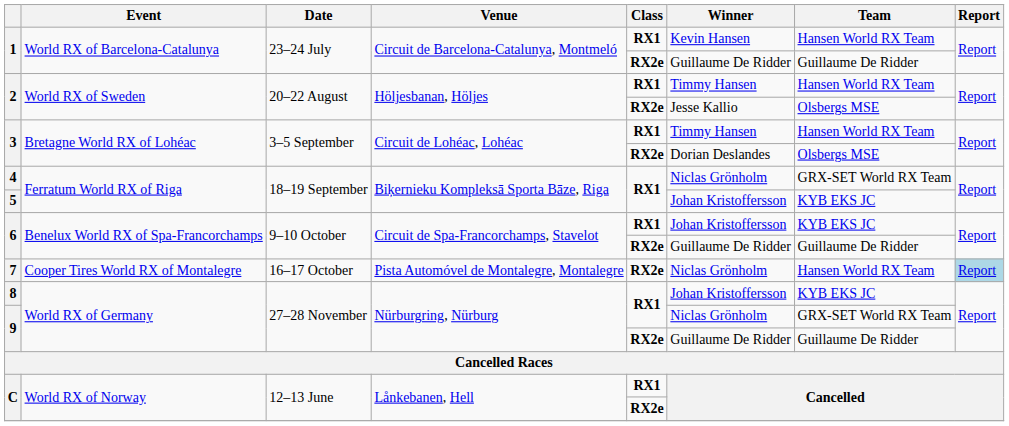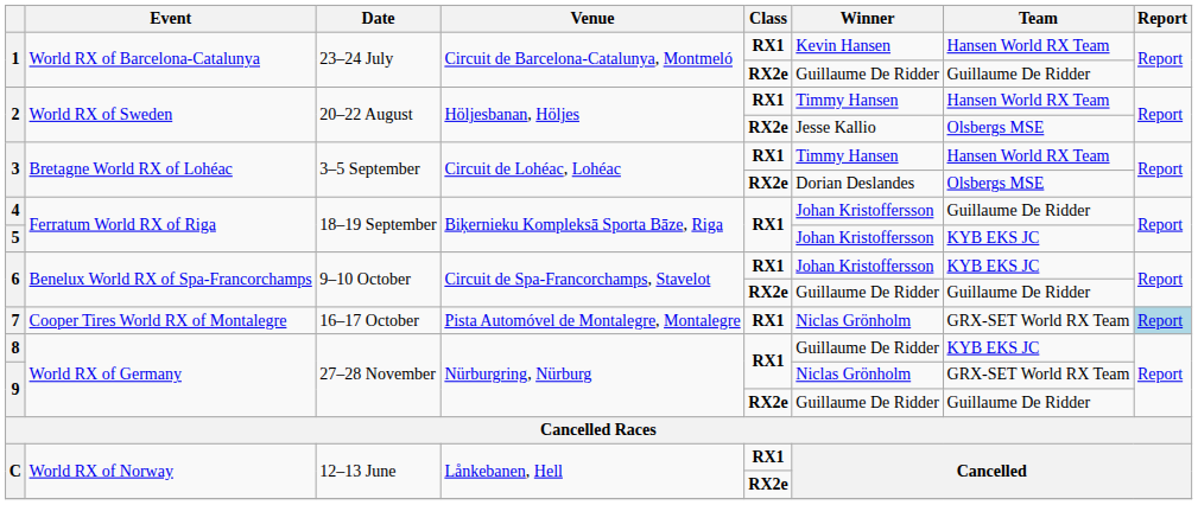4 | Winner: Niclas Grönholm -> Johan Kristoffersson
4 | Team: GRX-SET World RX Team -> Guillaume De Ridder
7 | Class: RX2e -> RX1
7 | Team: Hansen World RX Team -> GRX-SET World RX Team
8 | Winner: Johan Kristoffersson -> Guillaume De Ridder
